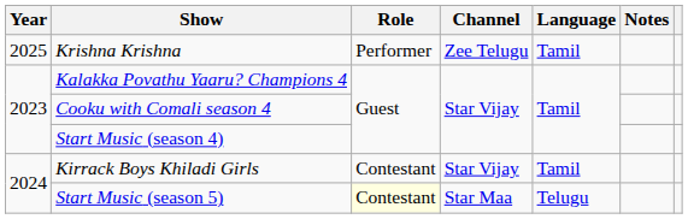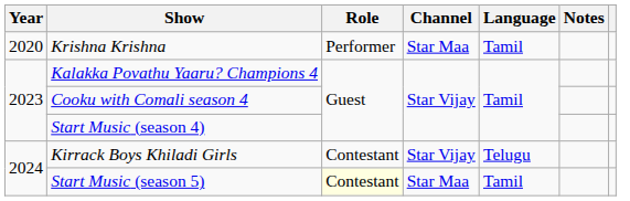Krishna Krishna | Year: 2025 -> 2020
Krishna Krishna | Channel: Zee Telugu -> Star Maa
Kirrack Boys Khiladi Girls | Language: Tamil -> Telugu
Start Music (season 5) | Language: Telugu -> Tamil
